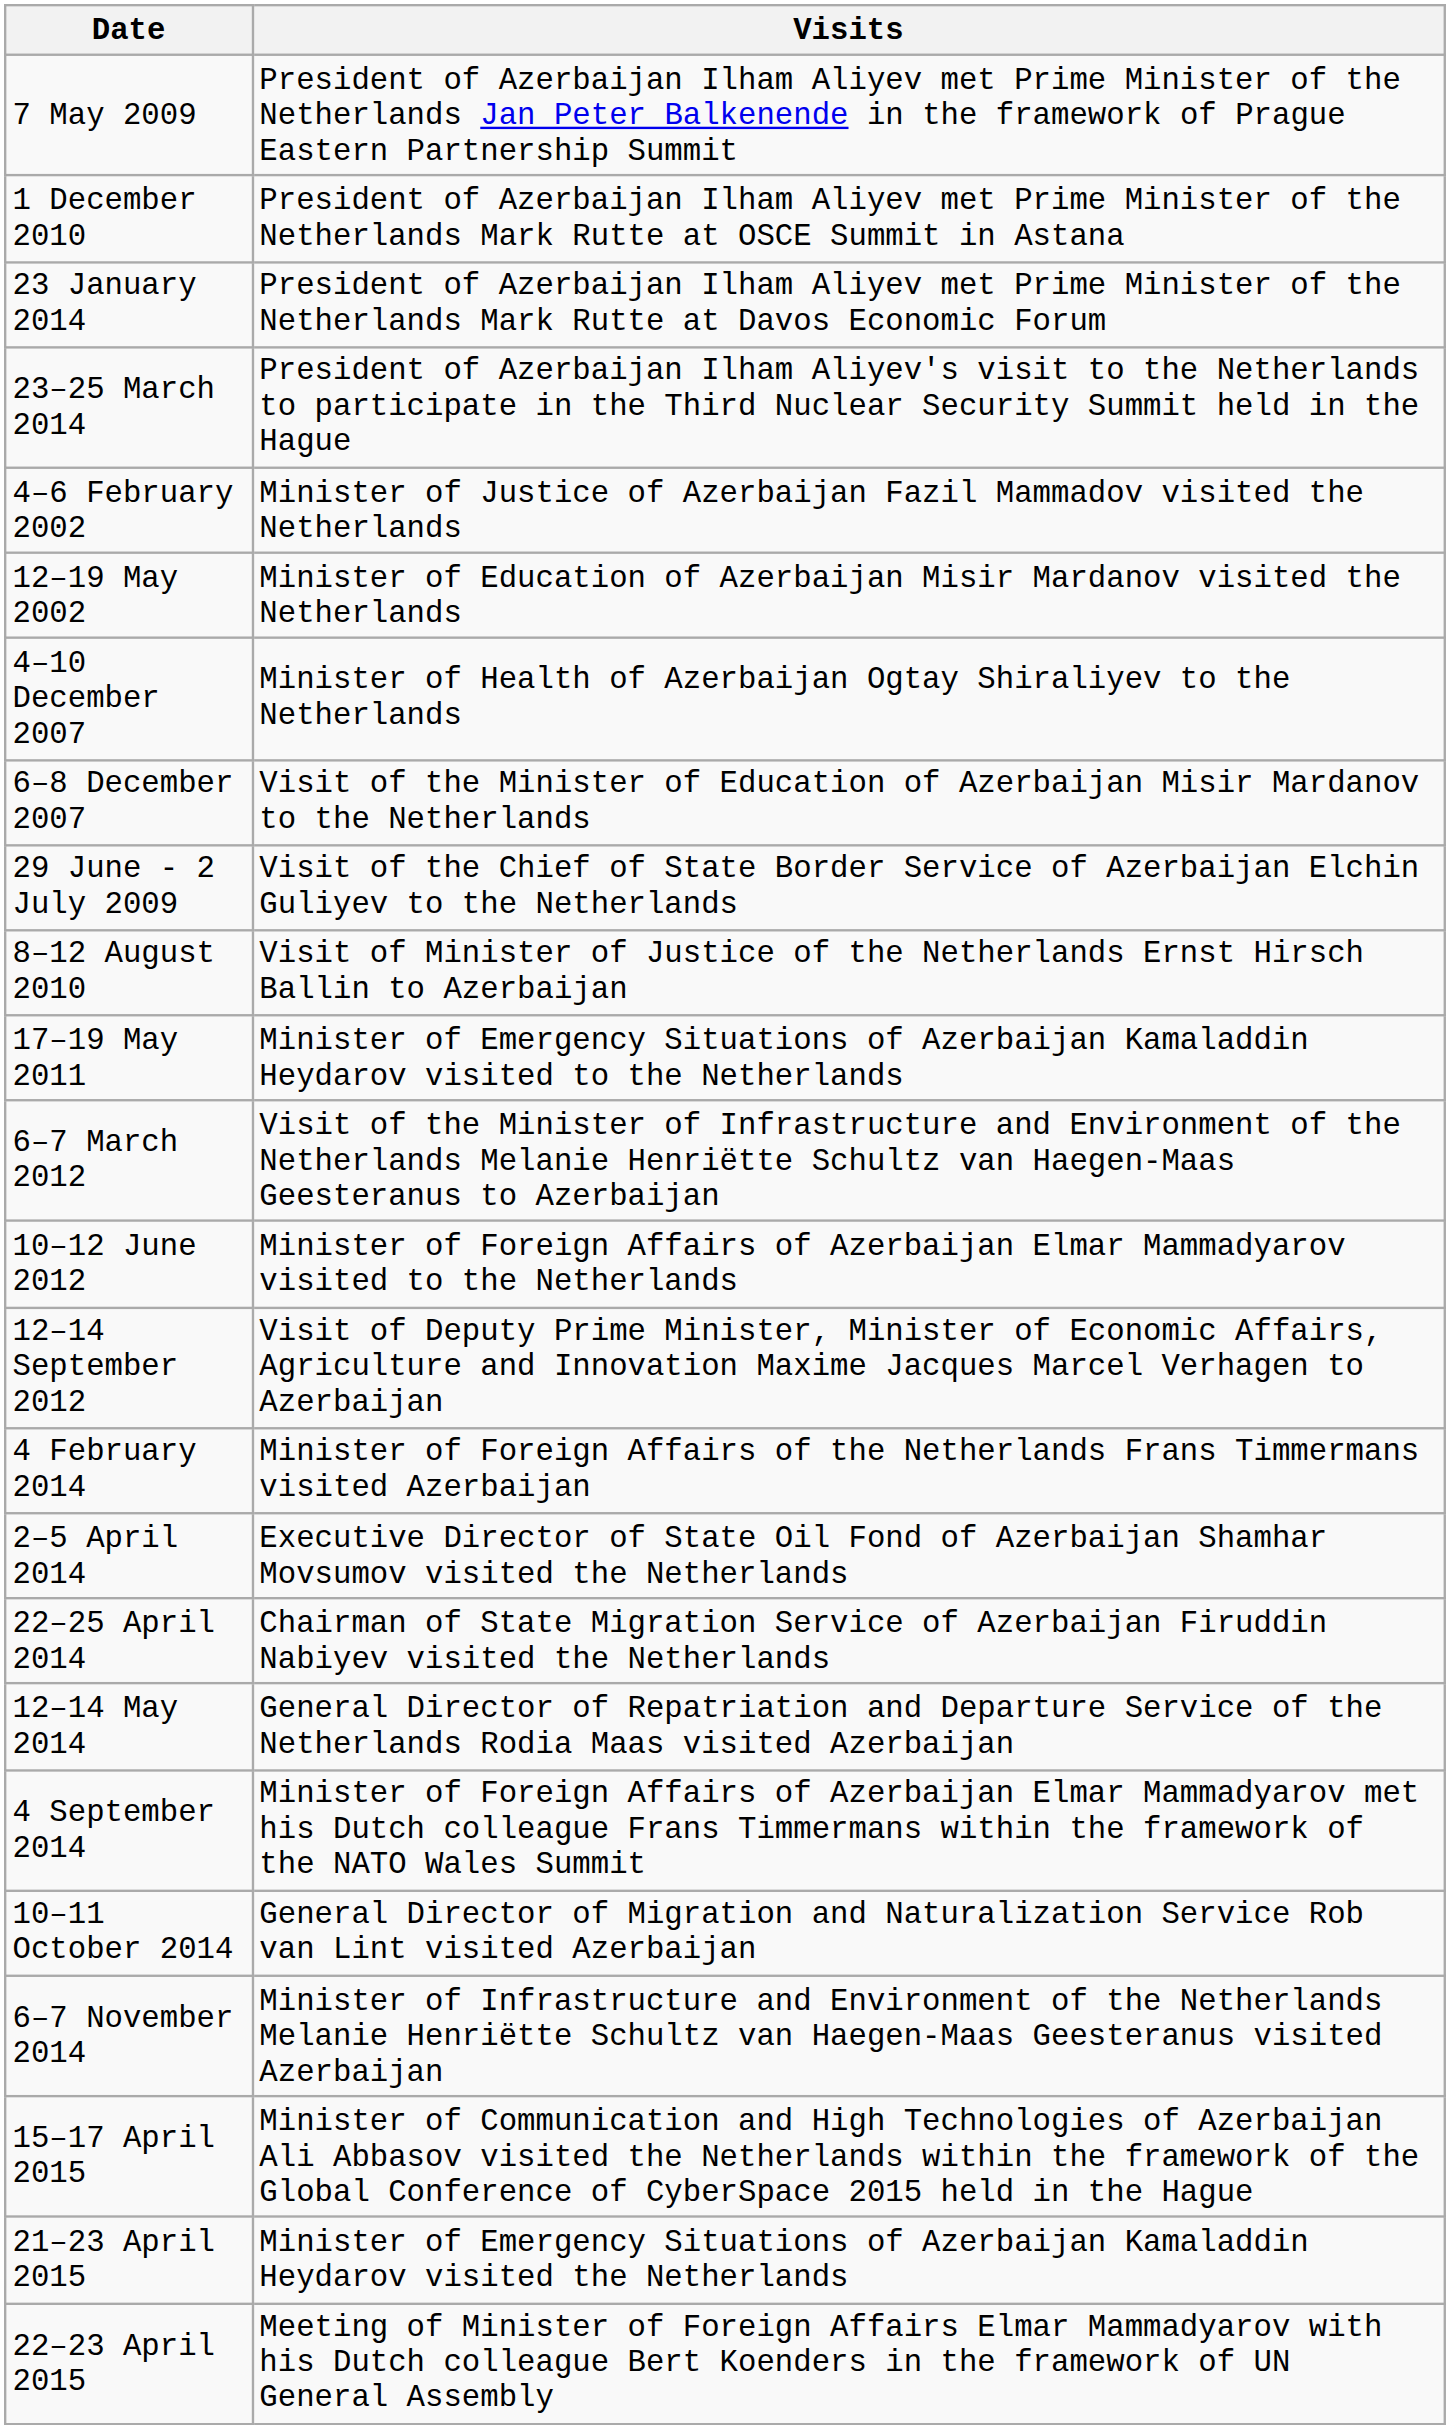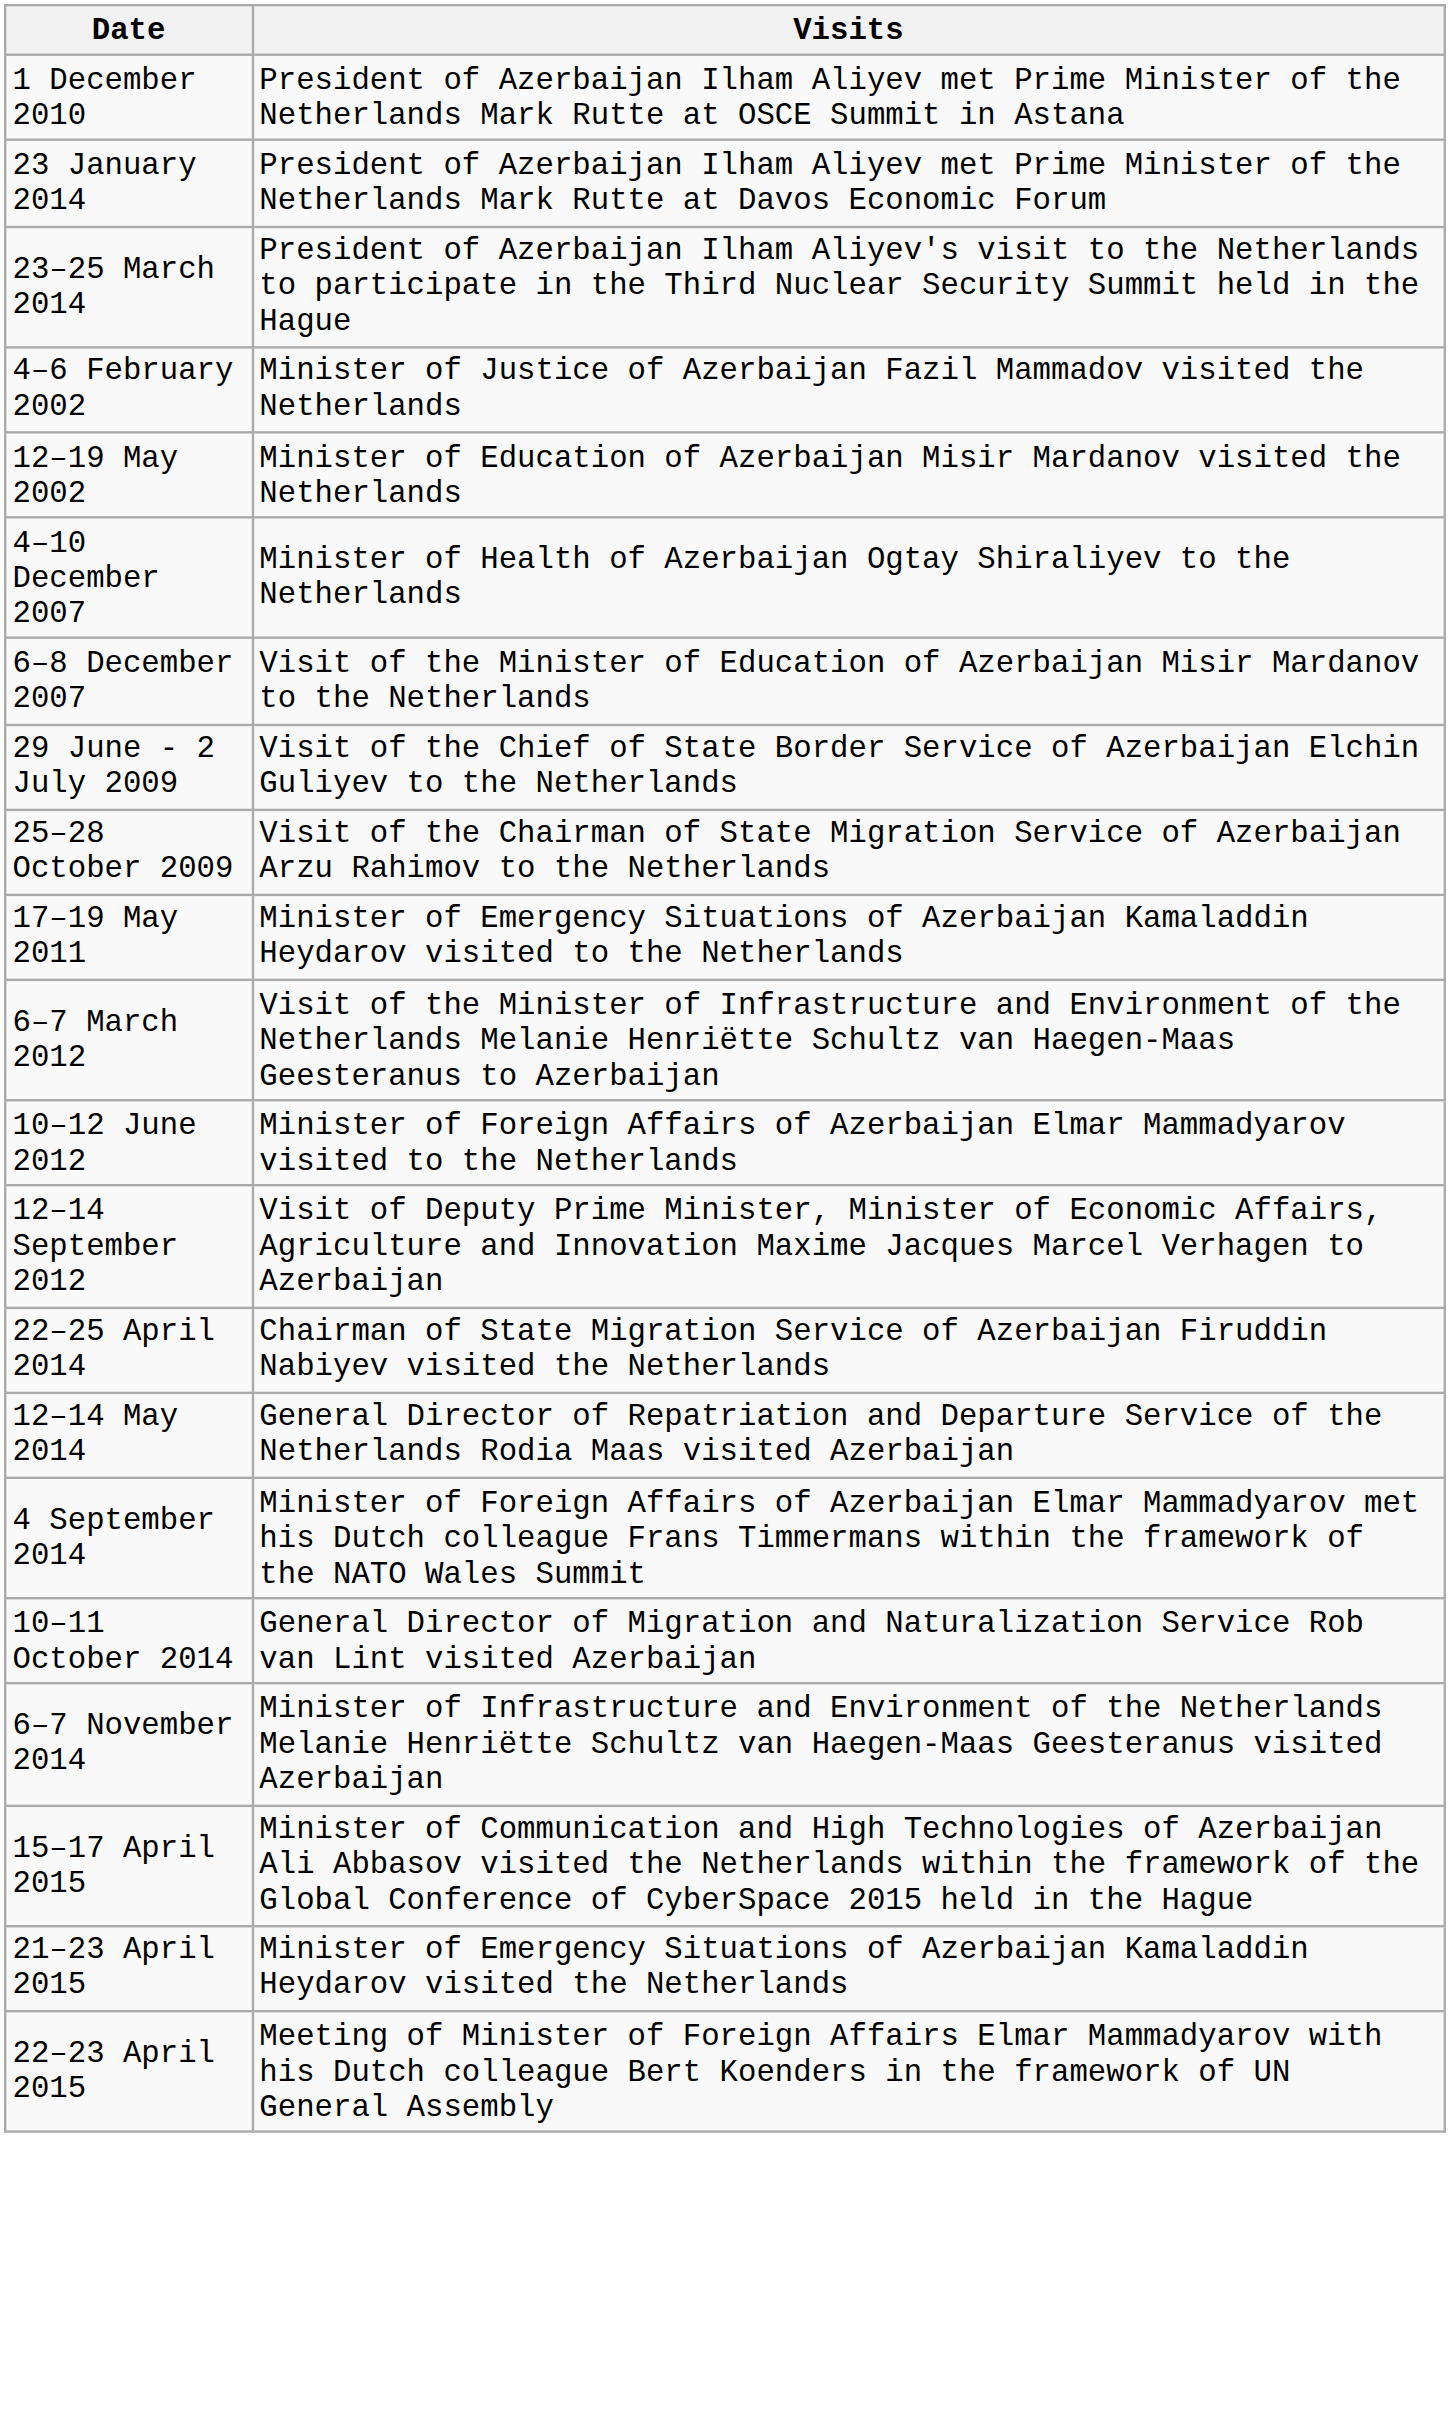- row: 7 May 2009 | President of Azerbaijan Ilham Aliyev met Prime Minister of the Netherlands Jan Peter Balkenende in the framework of Prague Eastern Partnership Summit
+ row: 25–28 October 2009 | Visit of the Chairman of State Migration Service of Azerbaijan Arzu Rahimov to the Netherlands
- row: 8–12 August 2010 | Visit of Minister of Justice of the Netherlands Ernst Hirsch Ballin to Azerbaijan
- row: 4 February 2014 | Minister of Foreign Affairs of the Netherlands Frans Timmermans visited Azerbaijan
- row: 2–5 April 2014 | Executive Director of State Oil Fond of Azerbaijan Shamhar Movsumov visited the Netherlands
